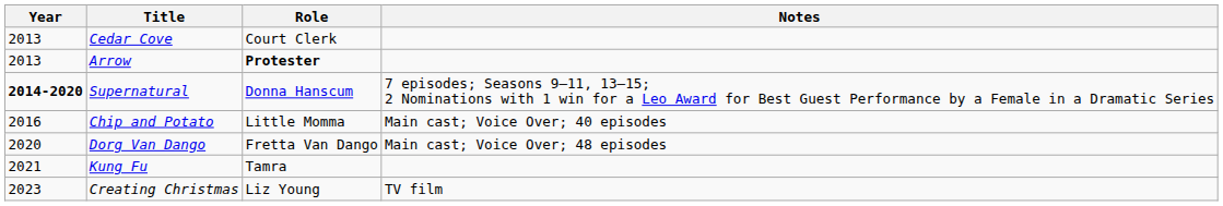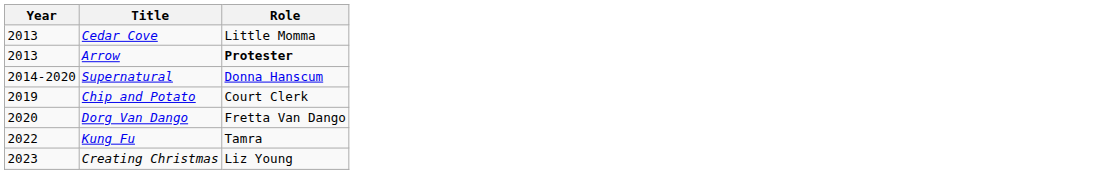- column: Notes | 7 episodes; Seasons 9–11, 13–15; 2 Nominations with 1 win for a Leo Award for Best Guest Performance by a Female in a Dramatic Series | Main cast; Voice Over; 40 episodes | Main cast; Voice Over; 48 episodes | TV film
Cedar Cove | Role: Court Clerk -> Little Momma
Supernatural | Year: bold -> normal
Chip and Potato | Year: 2016 -> 2019
Chip and Potato | Role: Little Momma -> Court Clerk
Kung Fu | Year: 2021 -> 2022
